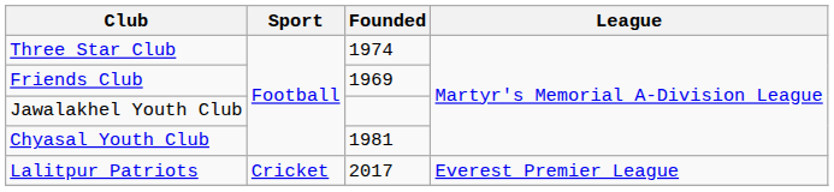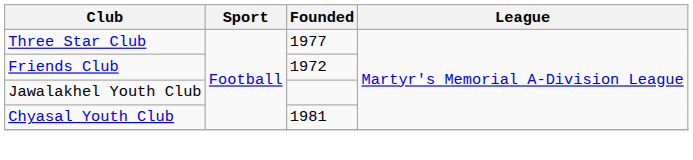Three Star Club | Founded: 1974 -> 1977
Friends Club | Founded: 1969 -> 1972
- row: Lalitpur Patriots | Cricket | 2017 | Everest Premier League
